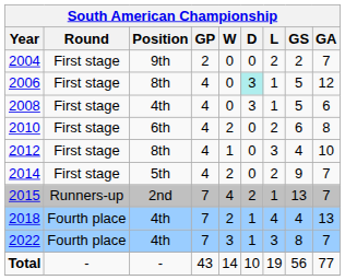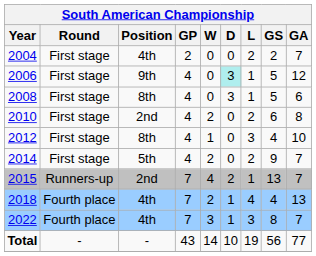2004 | Position: 9th -> 4th
2006 | Position: 8th -> 9th
2008 | Position: 4th -> 8th
2010 | Position: 6th -> 2nd
